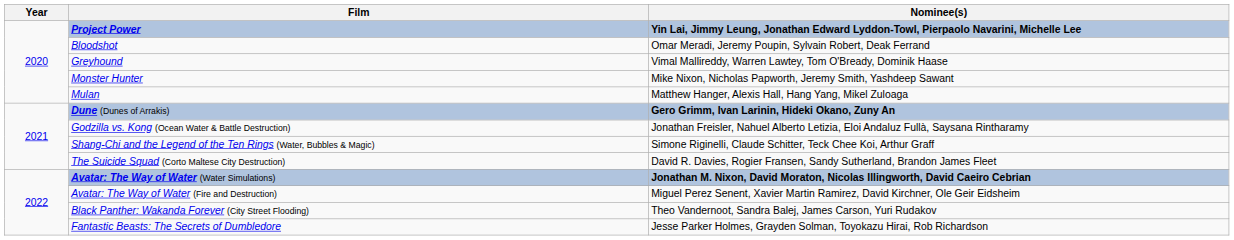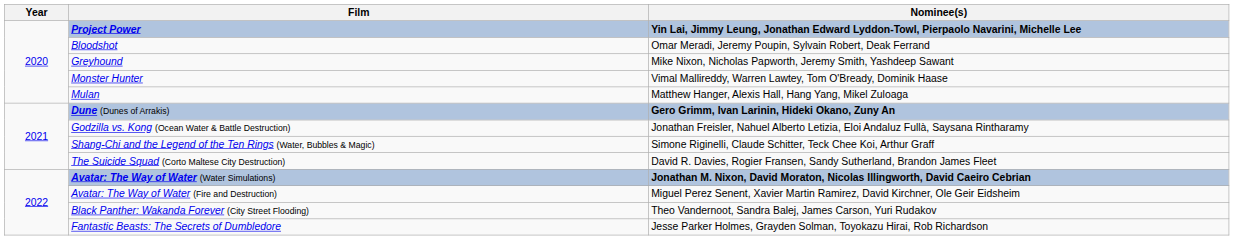Greyhound | Nominee(s): Vimal Mallireddy, Warren Lawtey, Tom O'Bready, Dominik Haase -> Mike Nixon, Nicholas Papworth, Jeremy Smith, Yashdeep Sawant
Monster Hunter | Nominee(s): Mike Nixon, Nicholas Papworth, Jeremy Smith, Yashdeep Sawant -> Vimal Mallireddy, Warren Lawtey, Tom O'Bready, Dominik Haase
